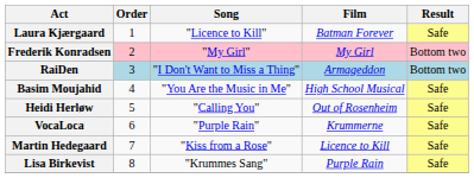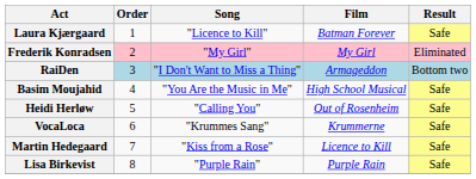Frederik Konradsen | Result: Bottom two -> Eliminated
VocaLoca | Song: "Purple Rain" -> "Krummes Sang"
Lisa Birkevist | Song: "Krummes Sang" -> "Purple Rain"
